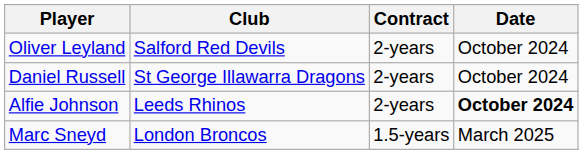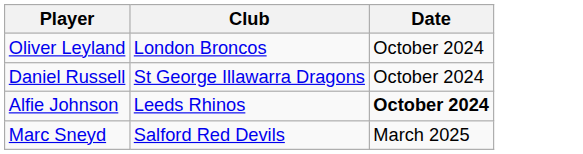- column: Contract | 2-years | 2-years | 2-years | 1.5-years
Oliver Leyland | Club: Salford Red Devils -> London Broncos
Marc Sneyd | Club: London Broncos -> Salford Red Devils
